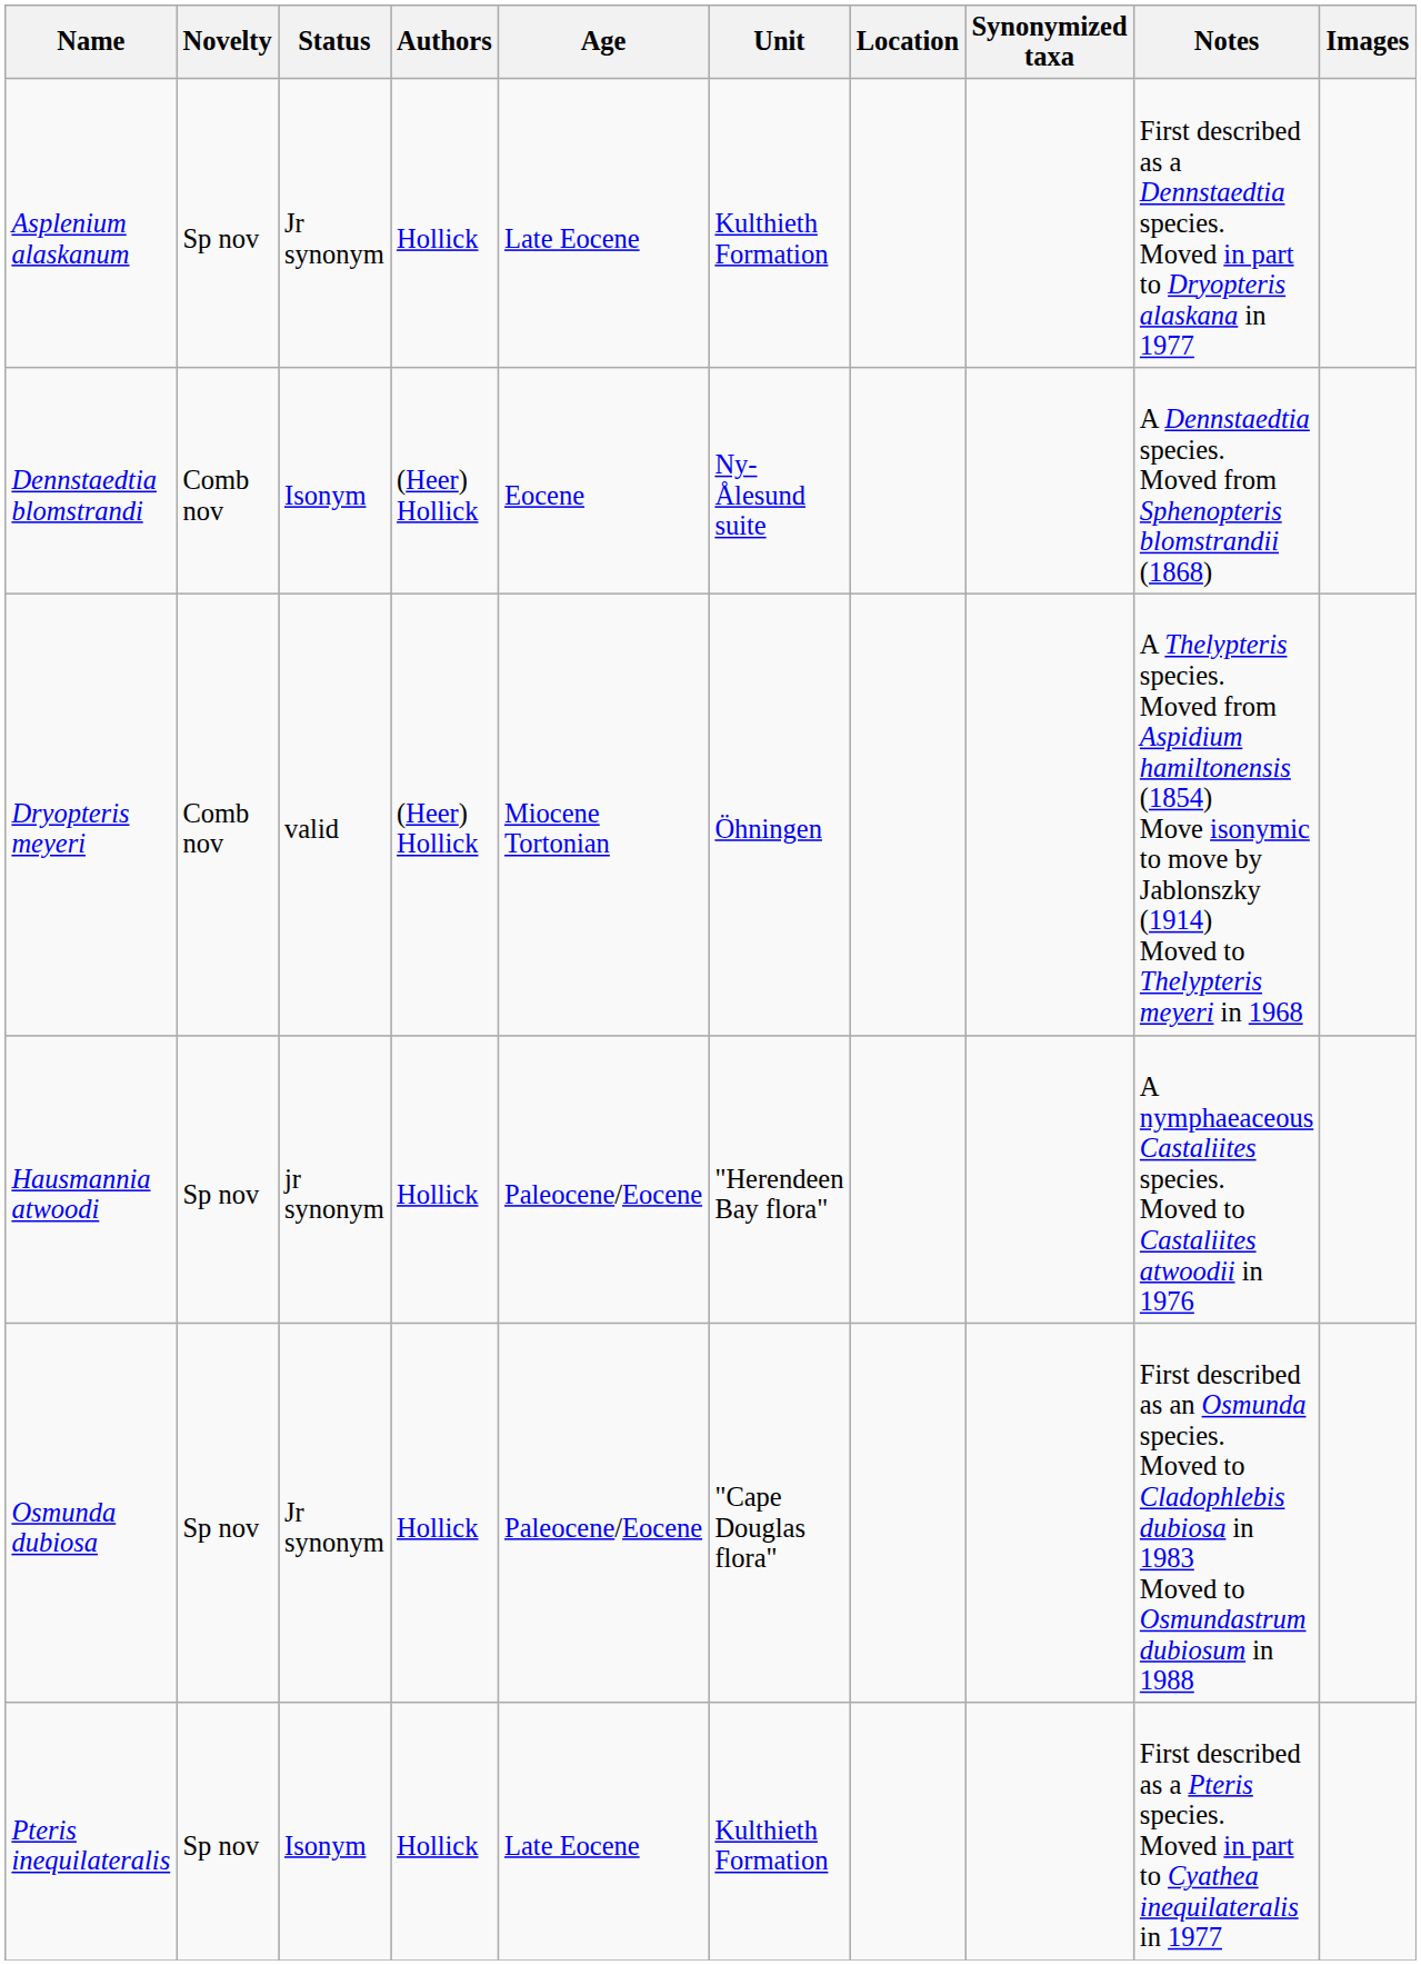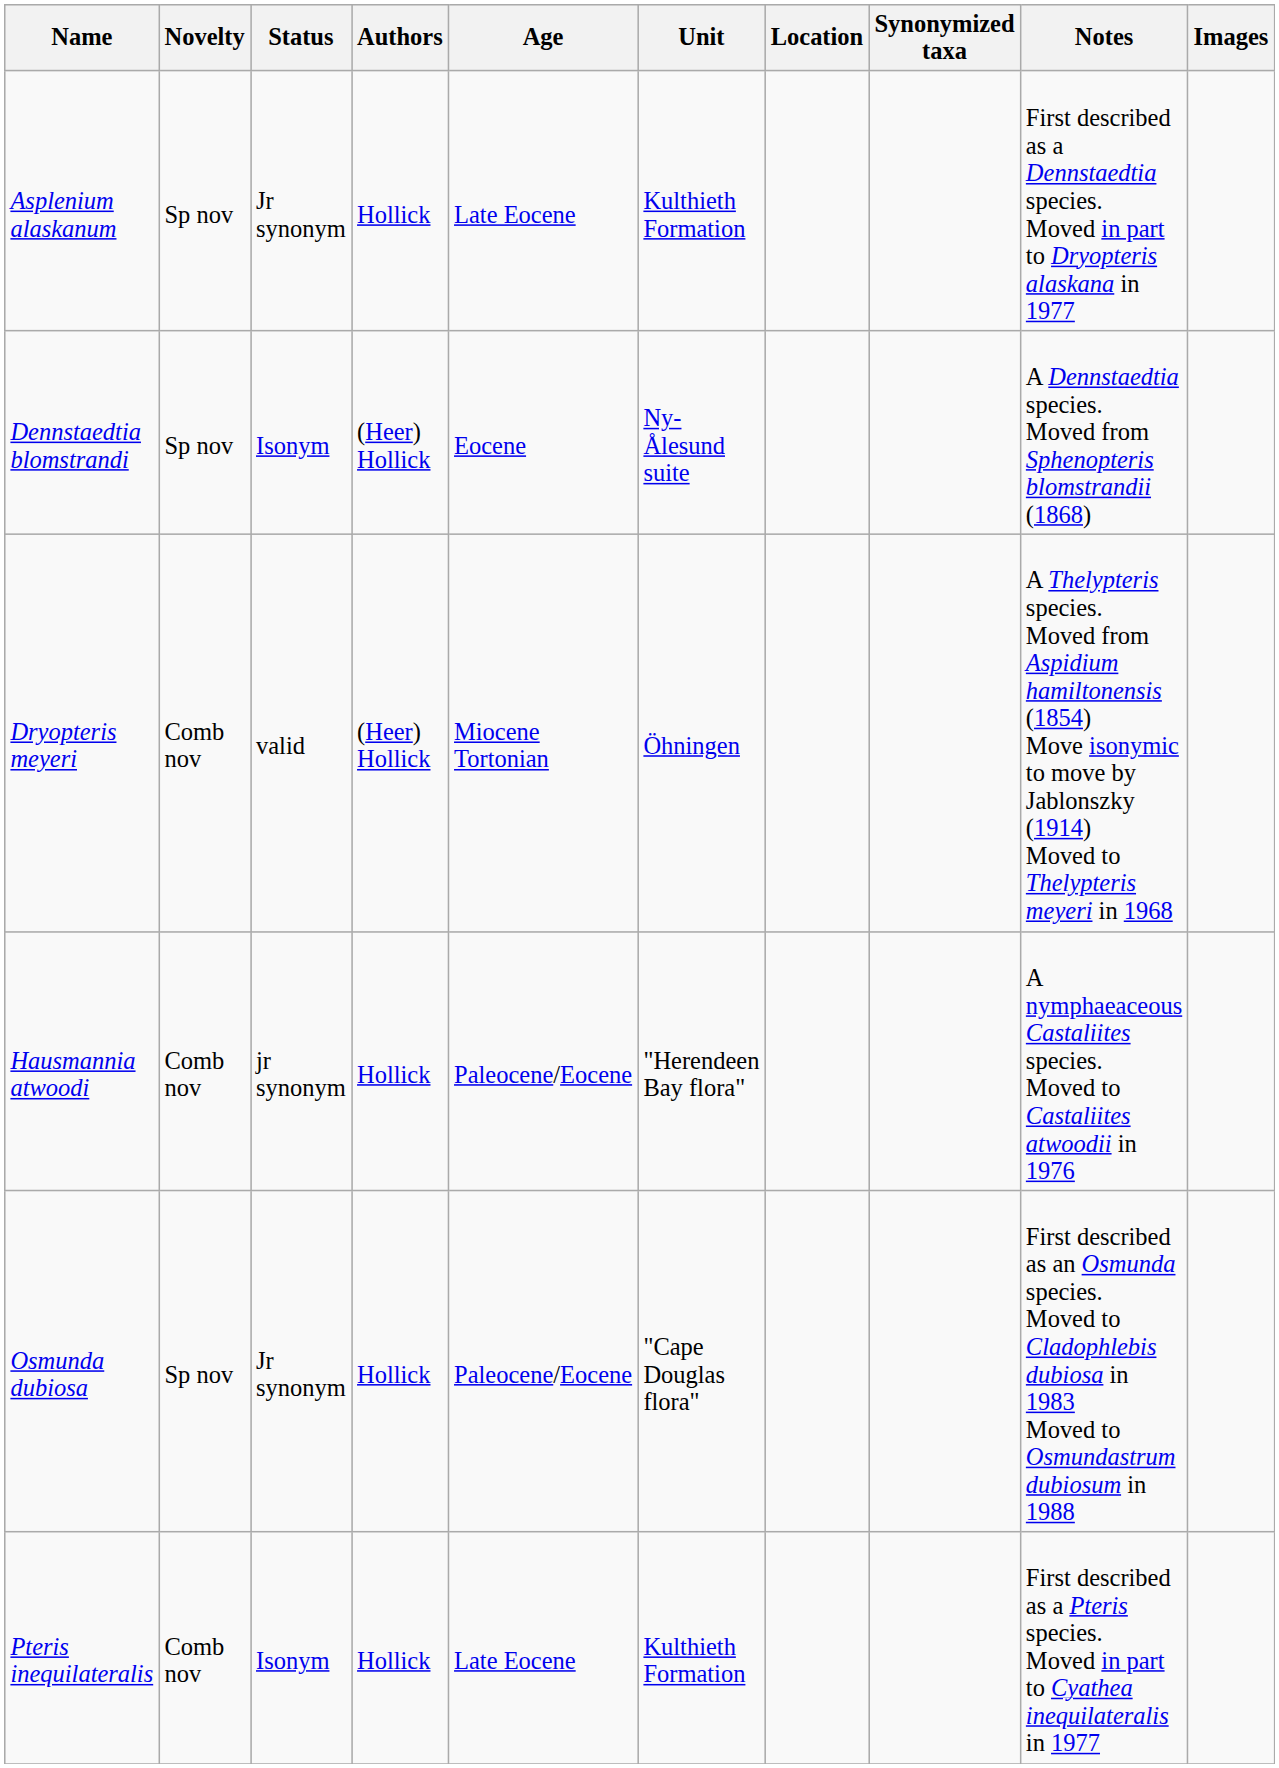Dennstaedtia blomstrandi | Novelty: Comb nov -> Sp nov
Hausmannia atwoodi | Novelty: Sp nov -> Comb nov
Pteris inequilateralis | Novelty: Sp nov -> Comb nov
